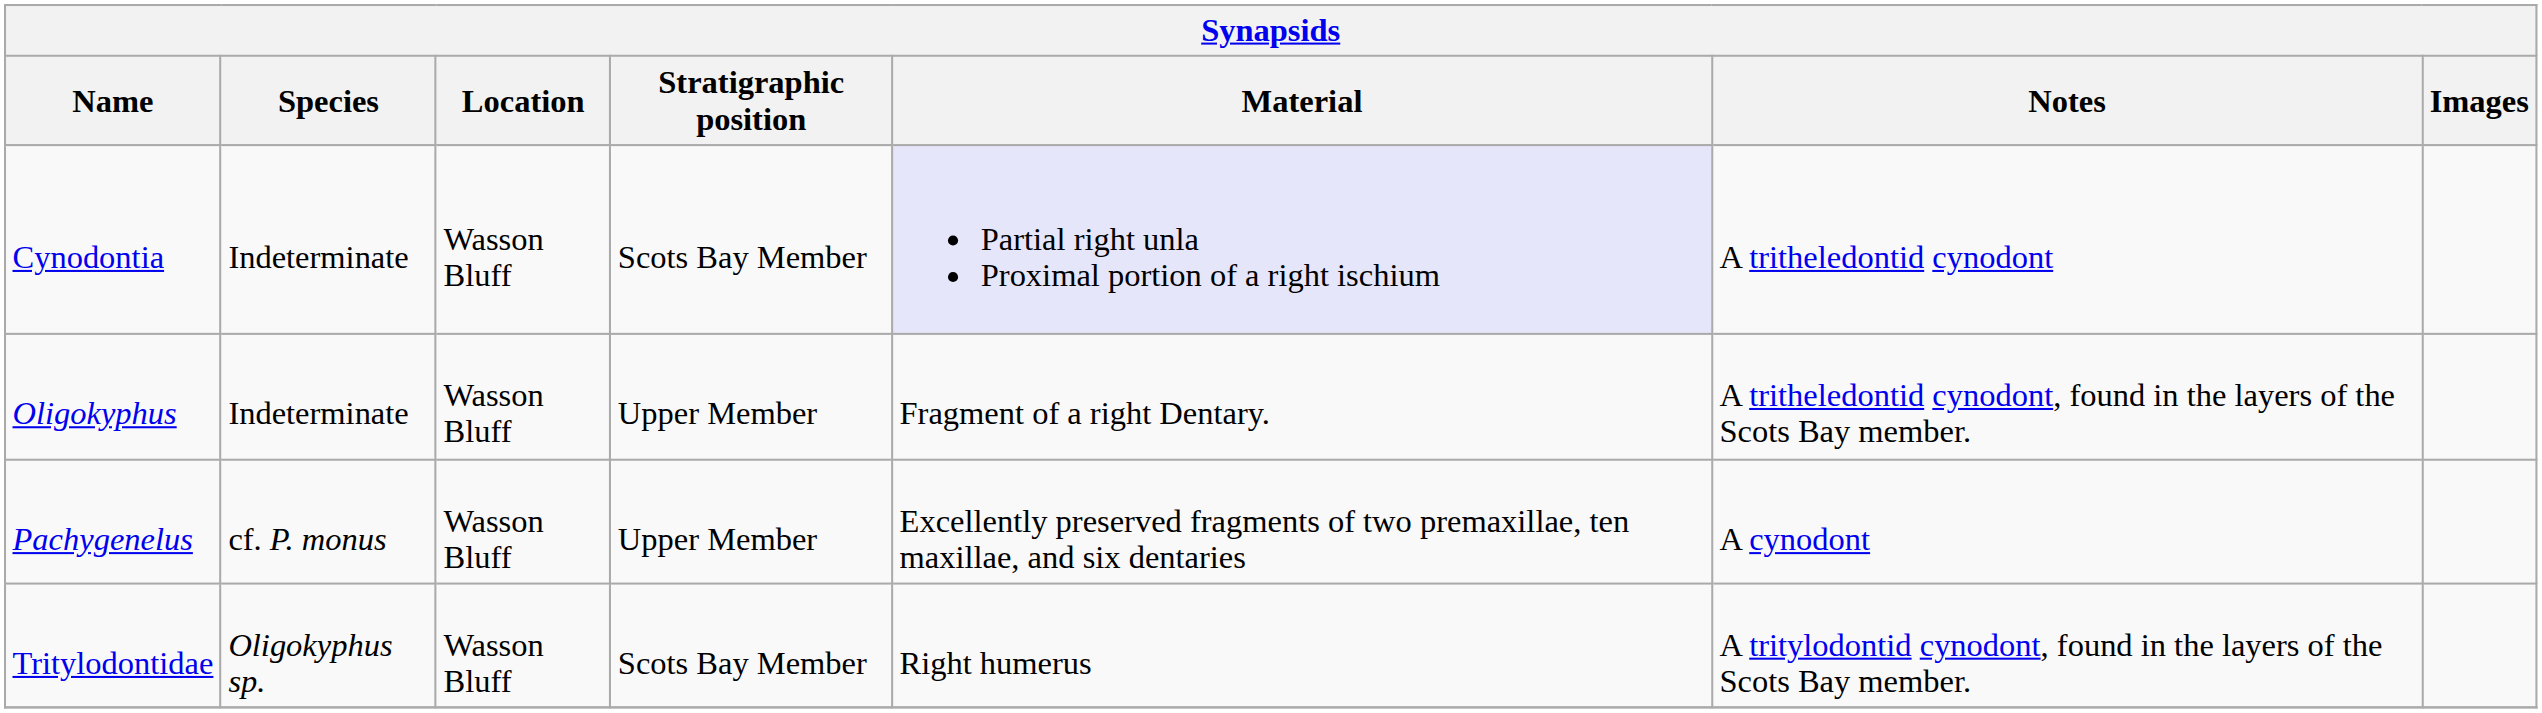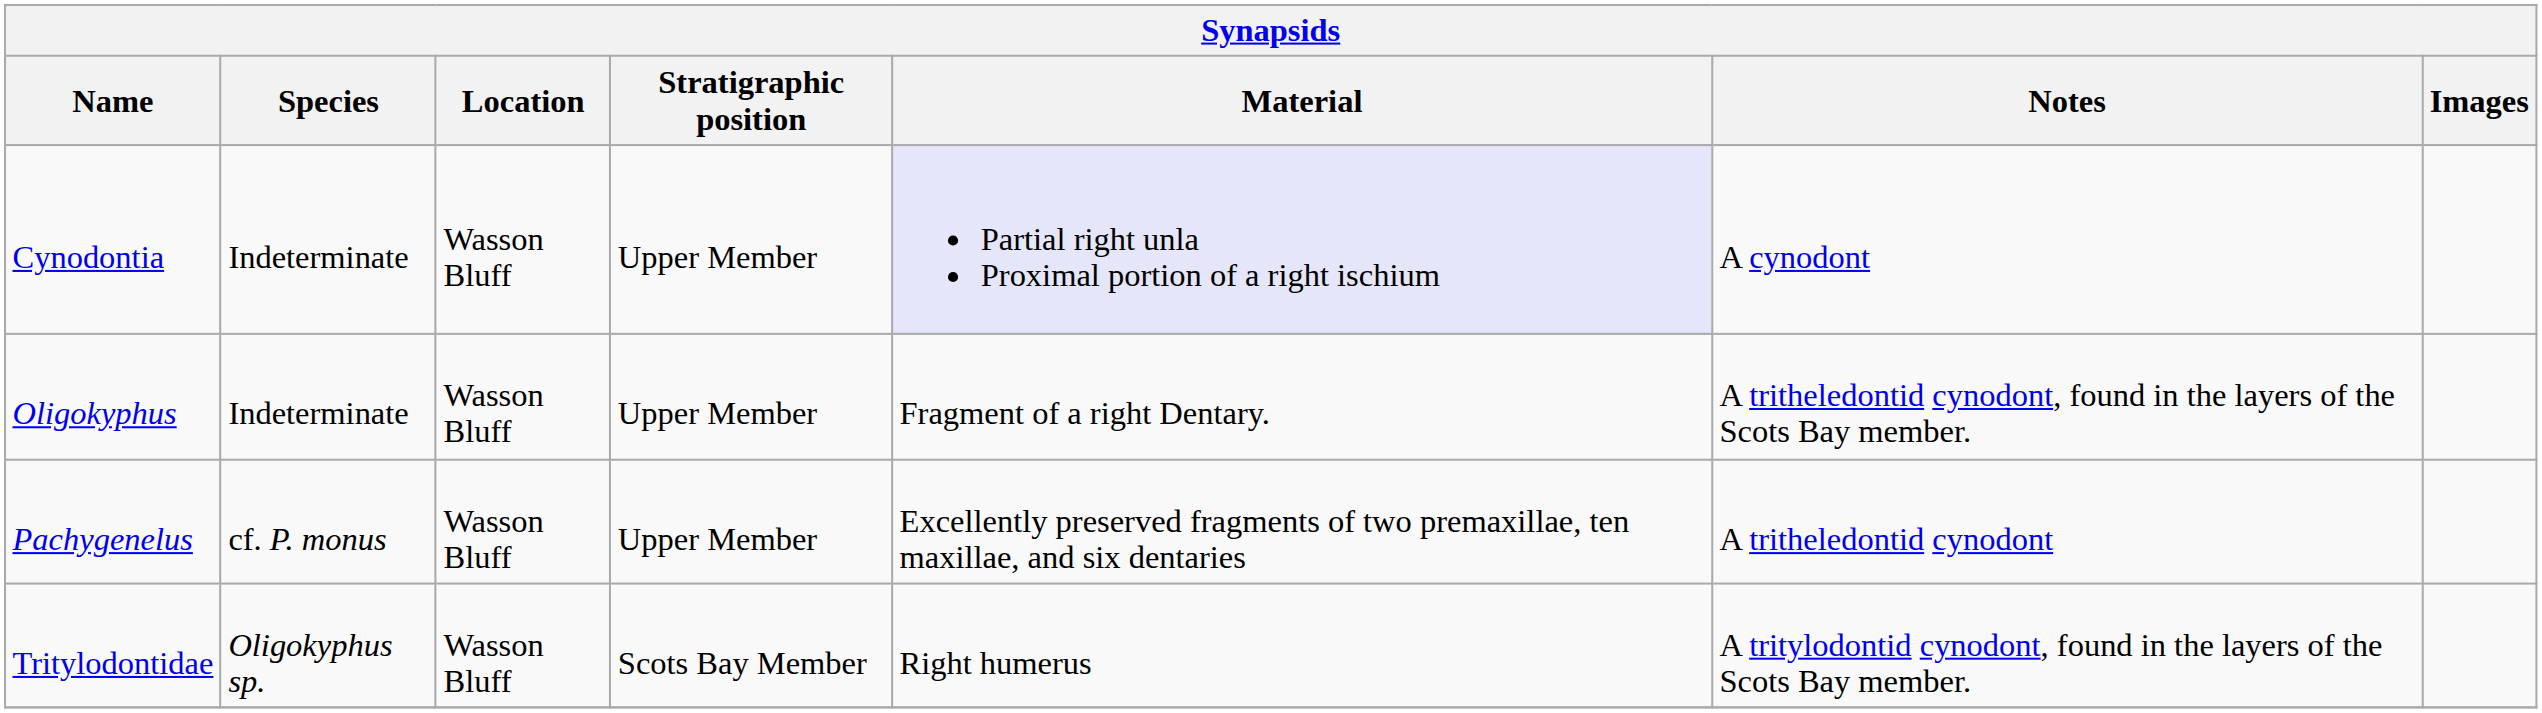Cynodontia | Stratigraphic position: Scots Bay Member -> Upper Member
Cynodontia | Notes: A tritheledontid cynodont -> A cynodont
Pachygenelus | Notes: A cynodont -> A tritheledontid cynodont
